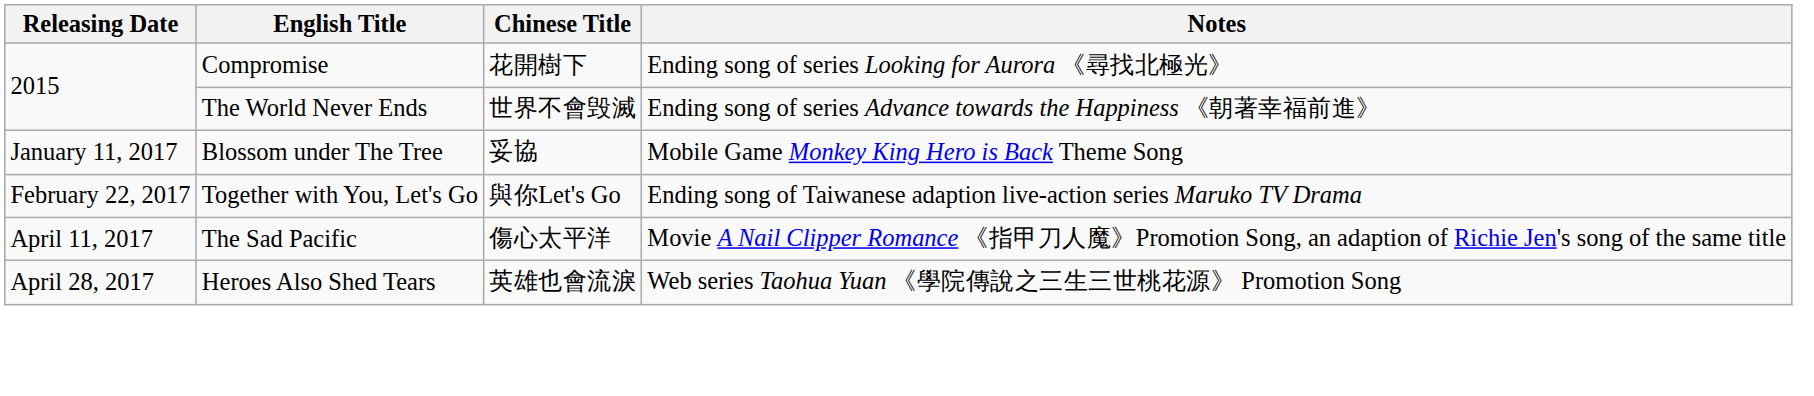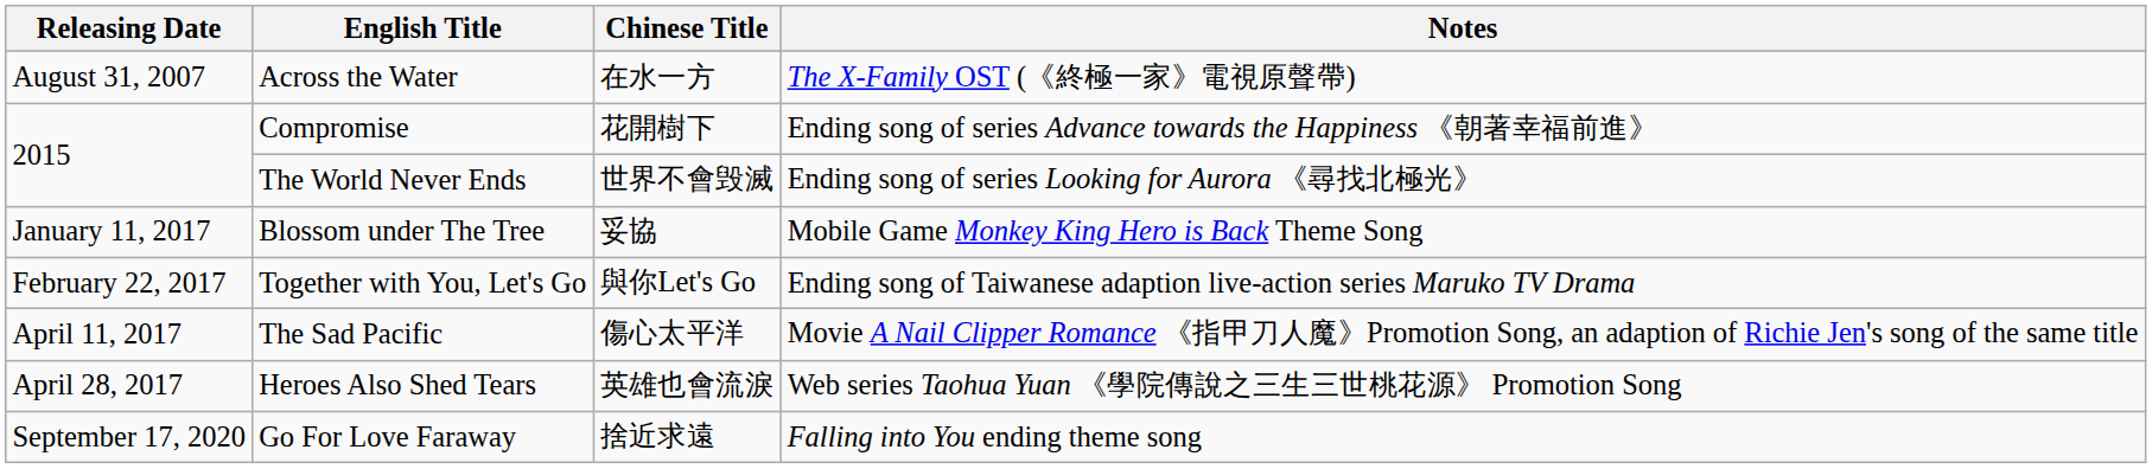+ row: August 31, 2007 | Across the Water | 在水一方 | The X-Family OST (《終極一家》電視原聲帶)
Compromise | Notes: Ending song of series Looking for Aurora 《尋找北極光》 -> Ending song of series Advance towards the Happiness 《朝著幸福前進》
The World Never Ends | Notes: Ending song of series Advance towards the Happiness 《朝著幸福前進》 -> Ending song of series Looking for Aurora 《尋找北極光》
+ row: September 17, 2020 | Go For Love Faraway | 捨近求遠 | Falling into You ending theme song
